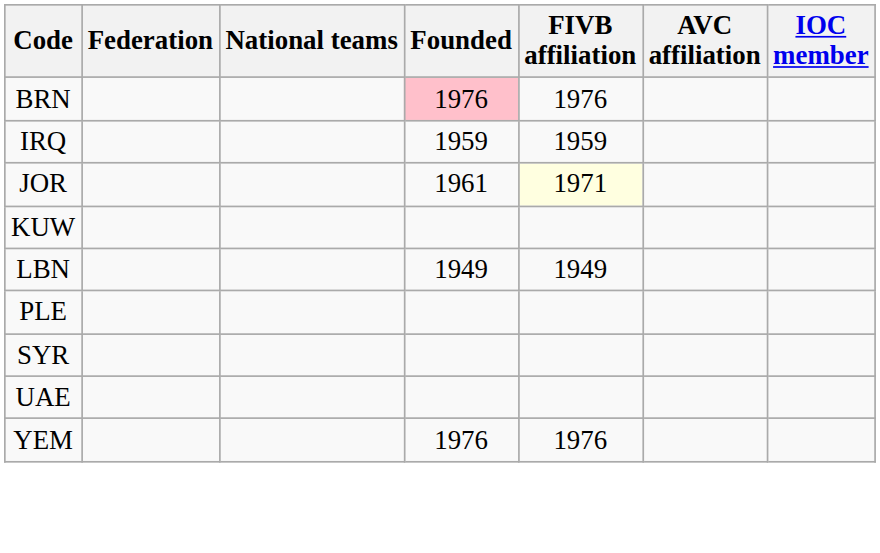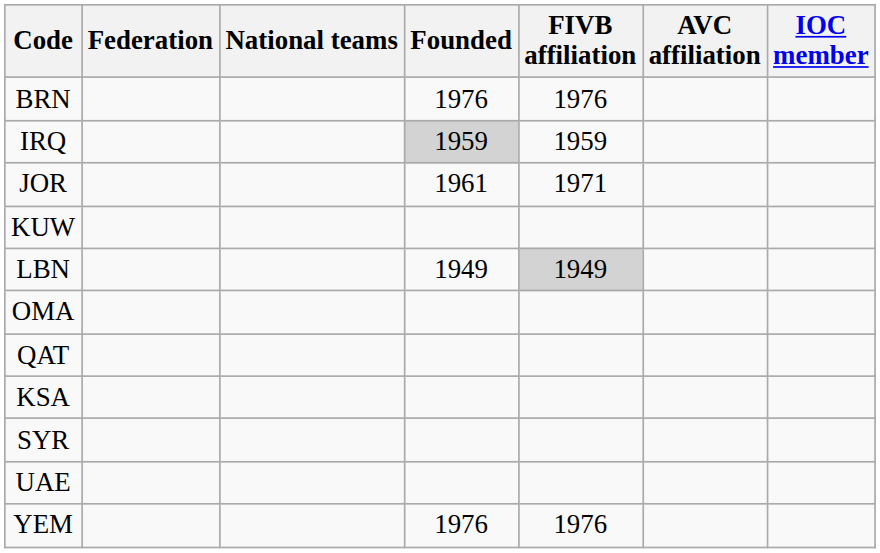BRN | Founded: pink background -> no background
IRQ | Founded: no background -> lightgrey background
JOR | FIVB affiliation: lightyellow background -> no background
LBN | FIVB affiliation: no background -> lightgrey background
+ row: OMA
- row: PLE
+ row: QAT
+ row: KSA
